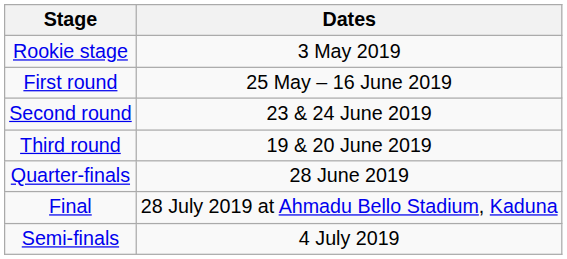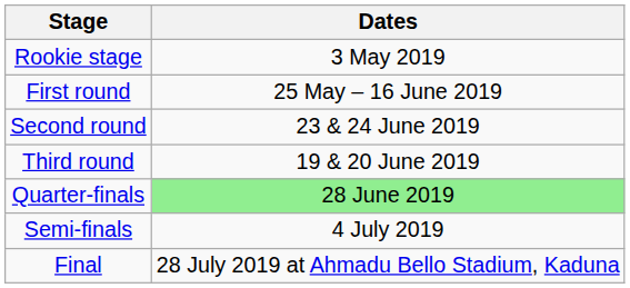Quarter-finals | Dates: no background -> lightgreen background
rows swapped: Semi-finals <-> Final
